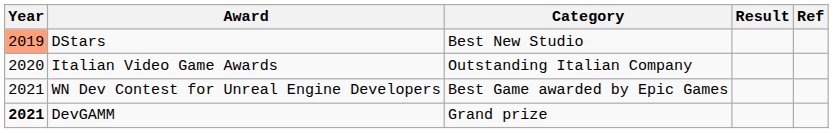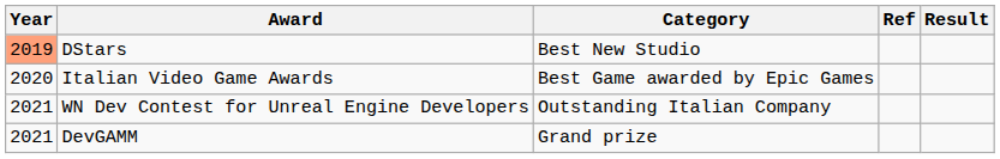columns swapped: Result <-> Ref
Italian Video Game Awards | Category: Outstanding Italian Company -> Best Game awarded by Epic Games
WN Dev Contest for Unreal Engine Developers | Category: Best Game awarded by Epic Games -> Outstanding Italian Company
DevGAMM | Year: bold -> normal
